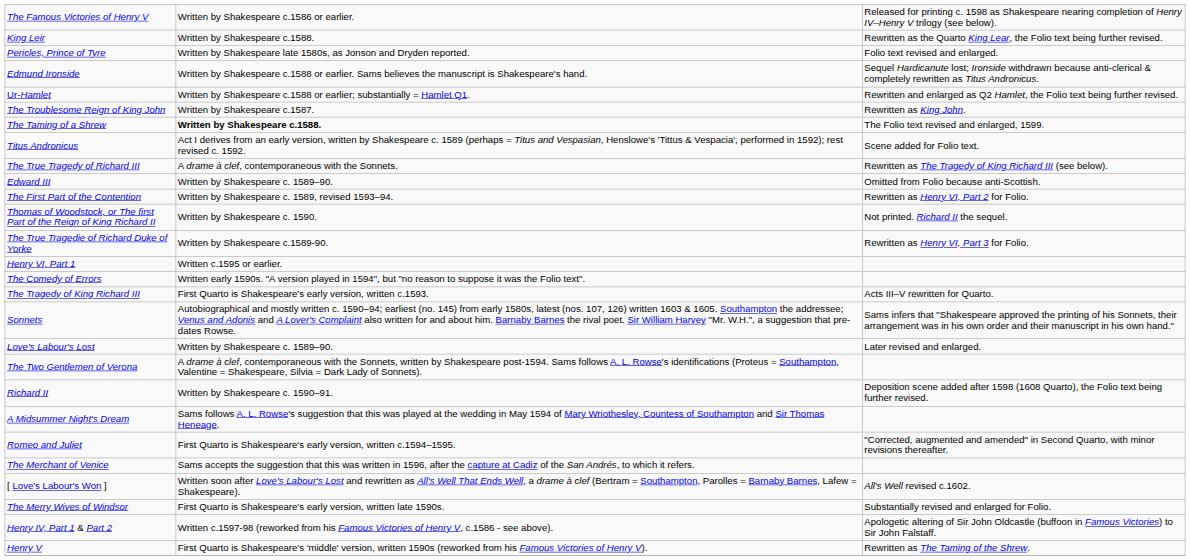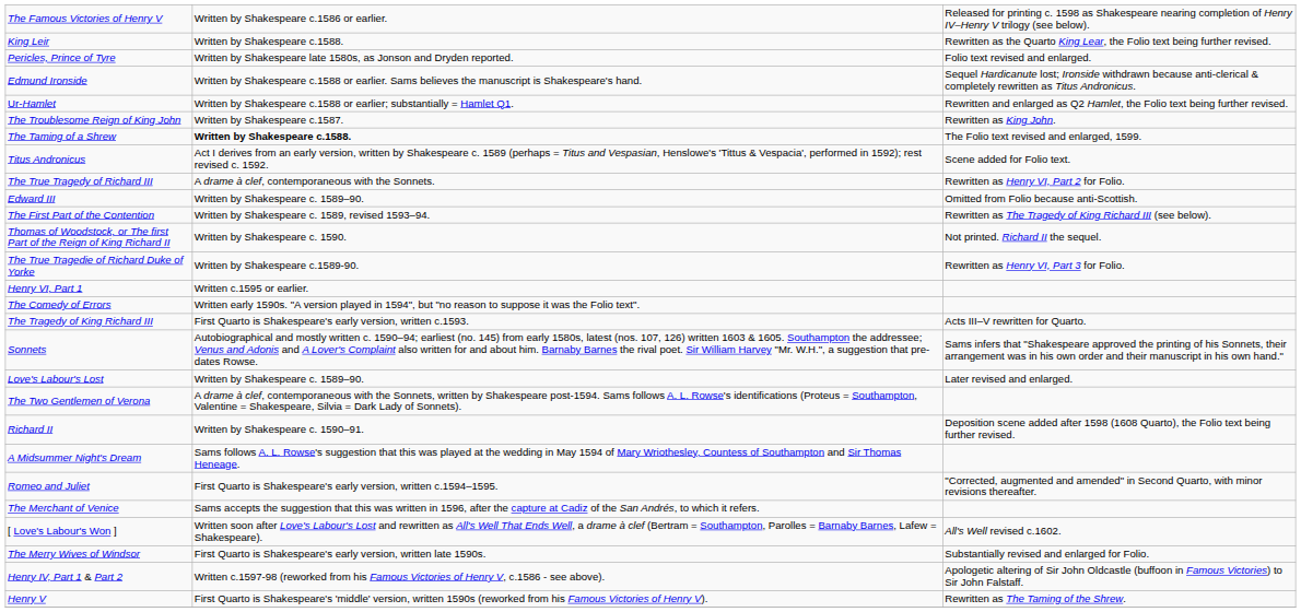The True Tragedy of Richard III | column 3: Rewritten as The Tragedy of King Richard III (see below). -> Rewritten as Henry VI, Part 2 for Folio.
The First Part of the Contention | column 3: Rewritten as Henry VI, Part 2 for Folio. -> Rewritten as The Tragedy of King Richard III (see below).
